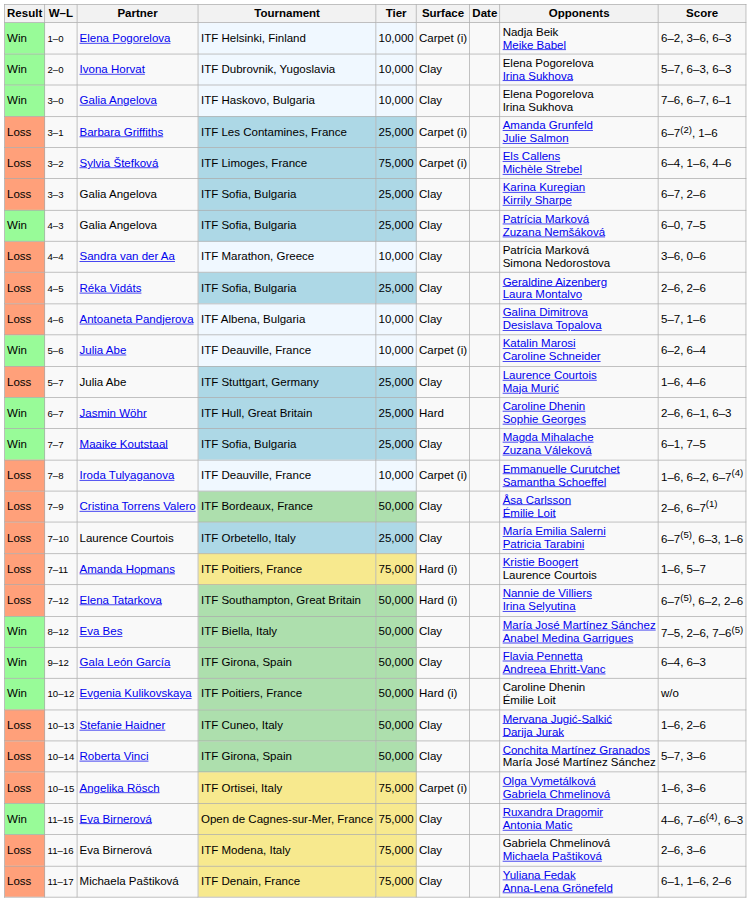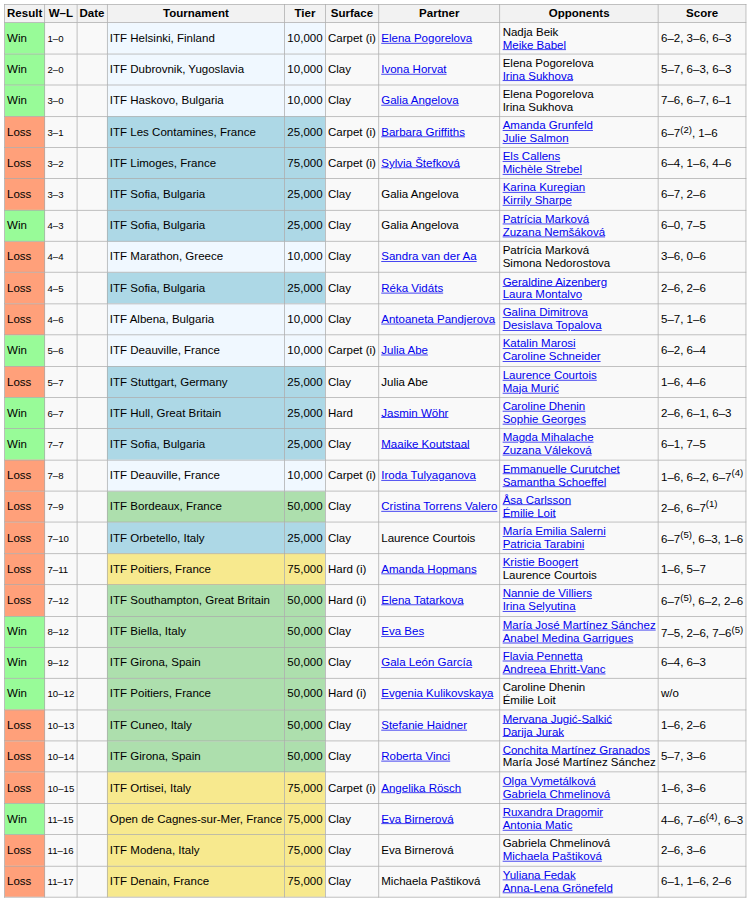columns swapped: Date <-> Partner
